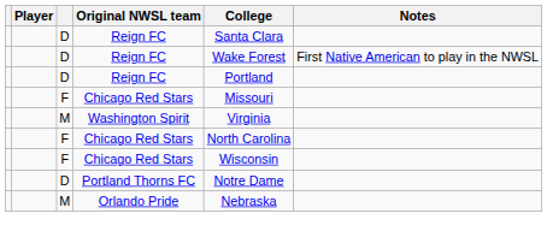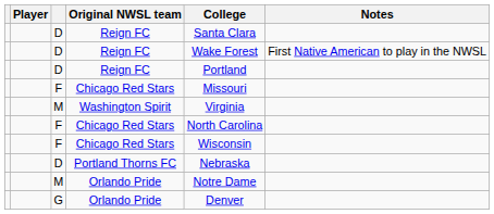Portland Thorns FC | College: Notre Dame -> Nebraska
M / Orlando Pride | College: Nebraska -> Notre Dame
+ row: G | Orlando Pride | Denver
